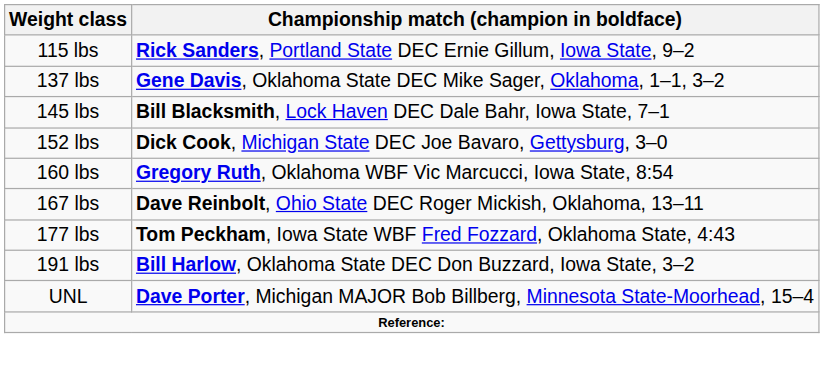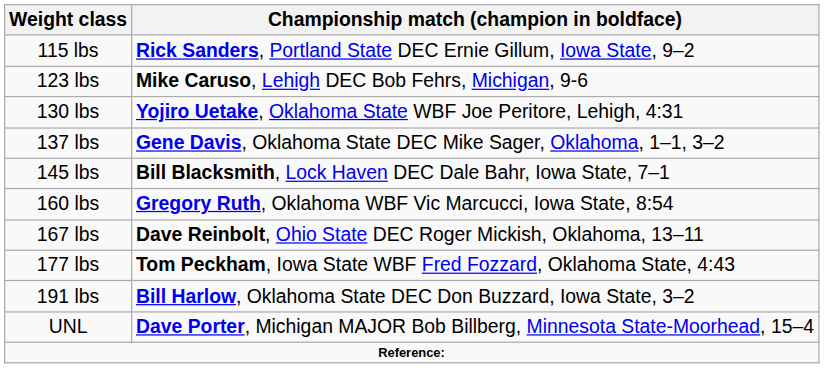+ row: 123 lbs | Mike Caruso, Lehigh DEC Bob Fehrs, Michigan, 9-6
+ row: 130 lbs | Yojiro Uetake, Oklahoma State WBF Joe Peritore, Lehigh, 4:31
- row: 152 lbs | Dick Cook, Michigan State DEC Joe Bavaro, Gettysburg, 3–0
